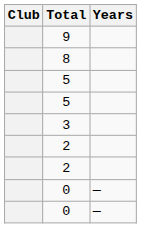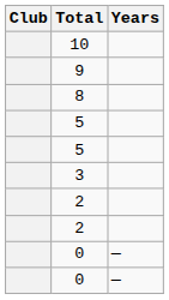+ row: 10
